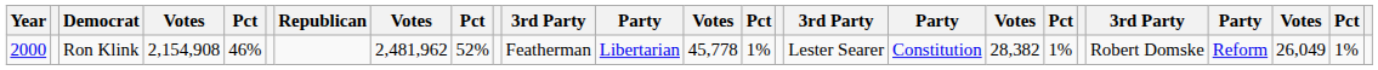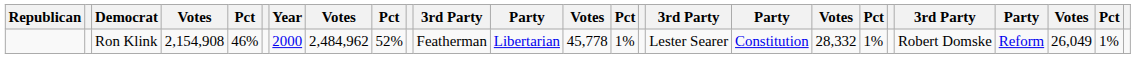columns swapped: Year <-> Republican
Ron Klink | column 8: 2,481,962 -> 2,484,962
Ron Klink | column 18: 28,382 -> 28,332
